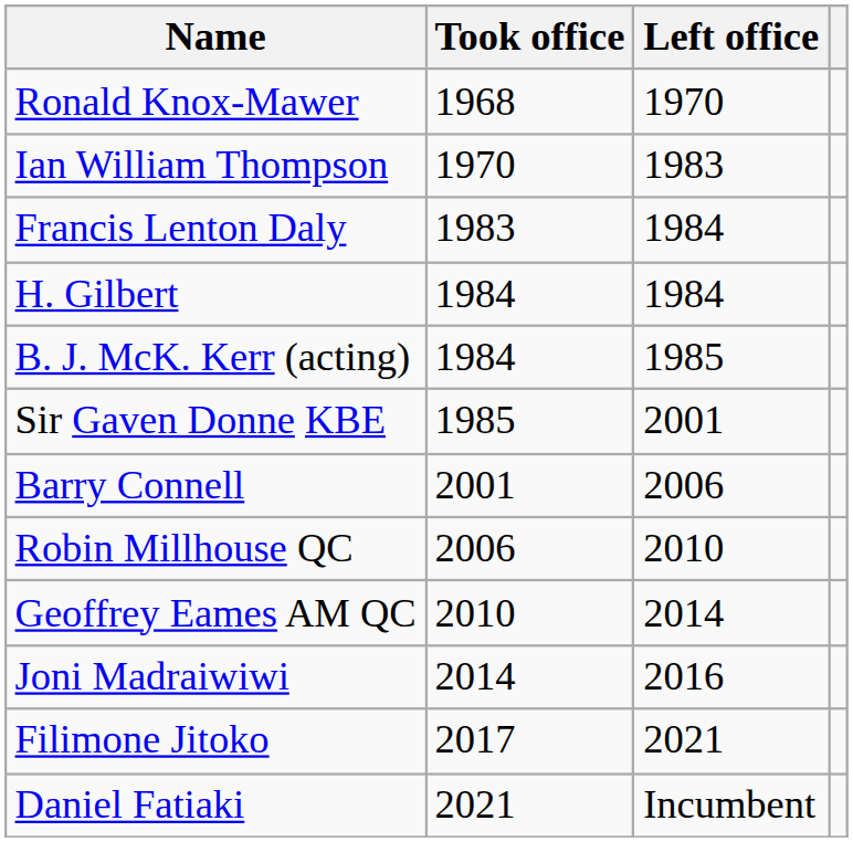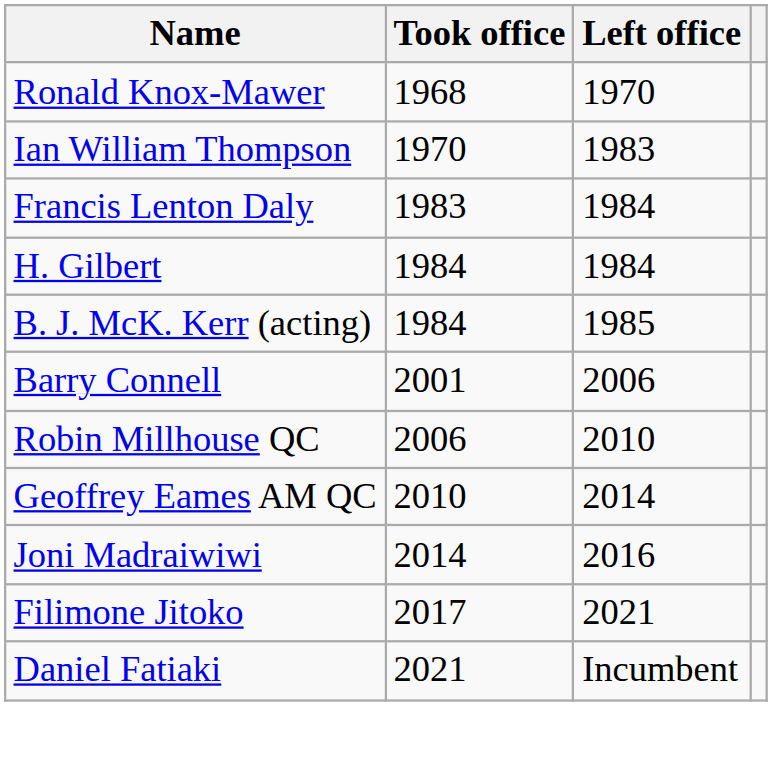- row: Sir Gaven Donne KBE | 1985 | 2001
